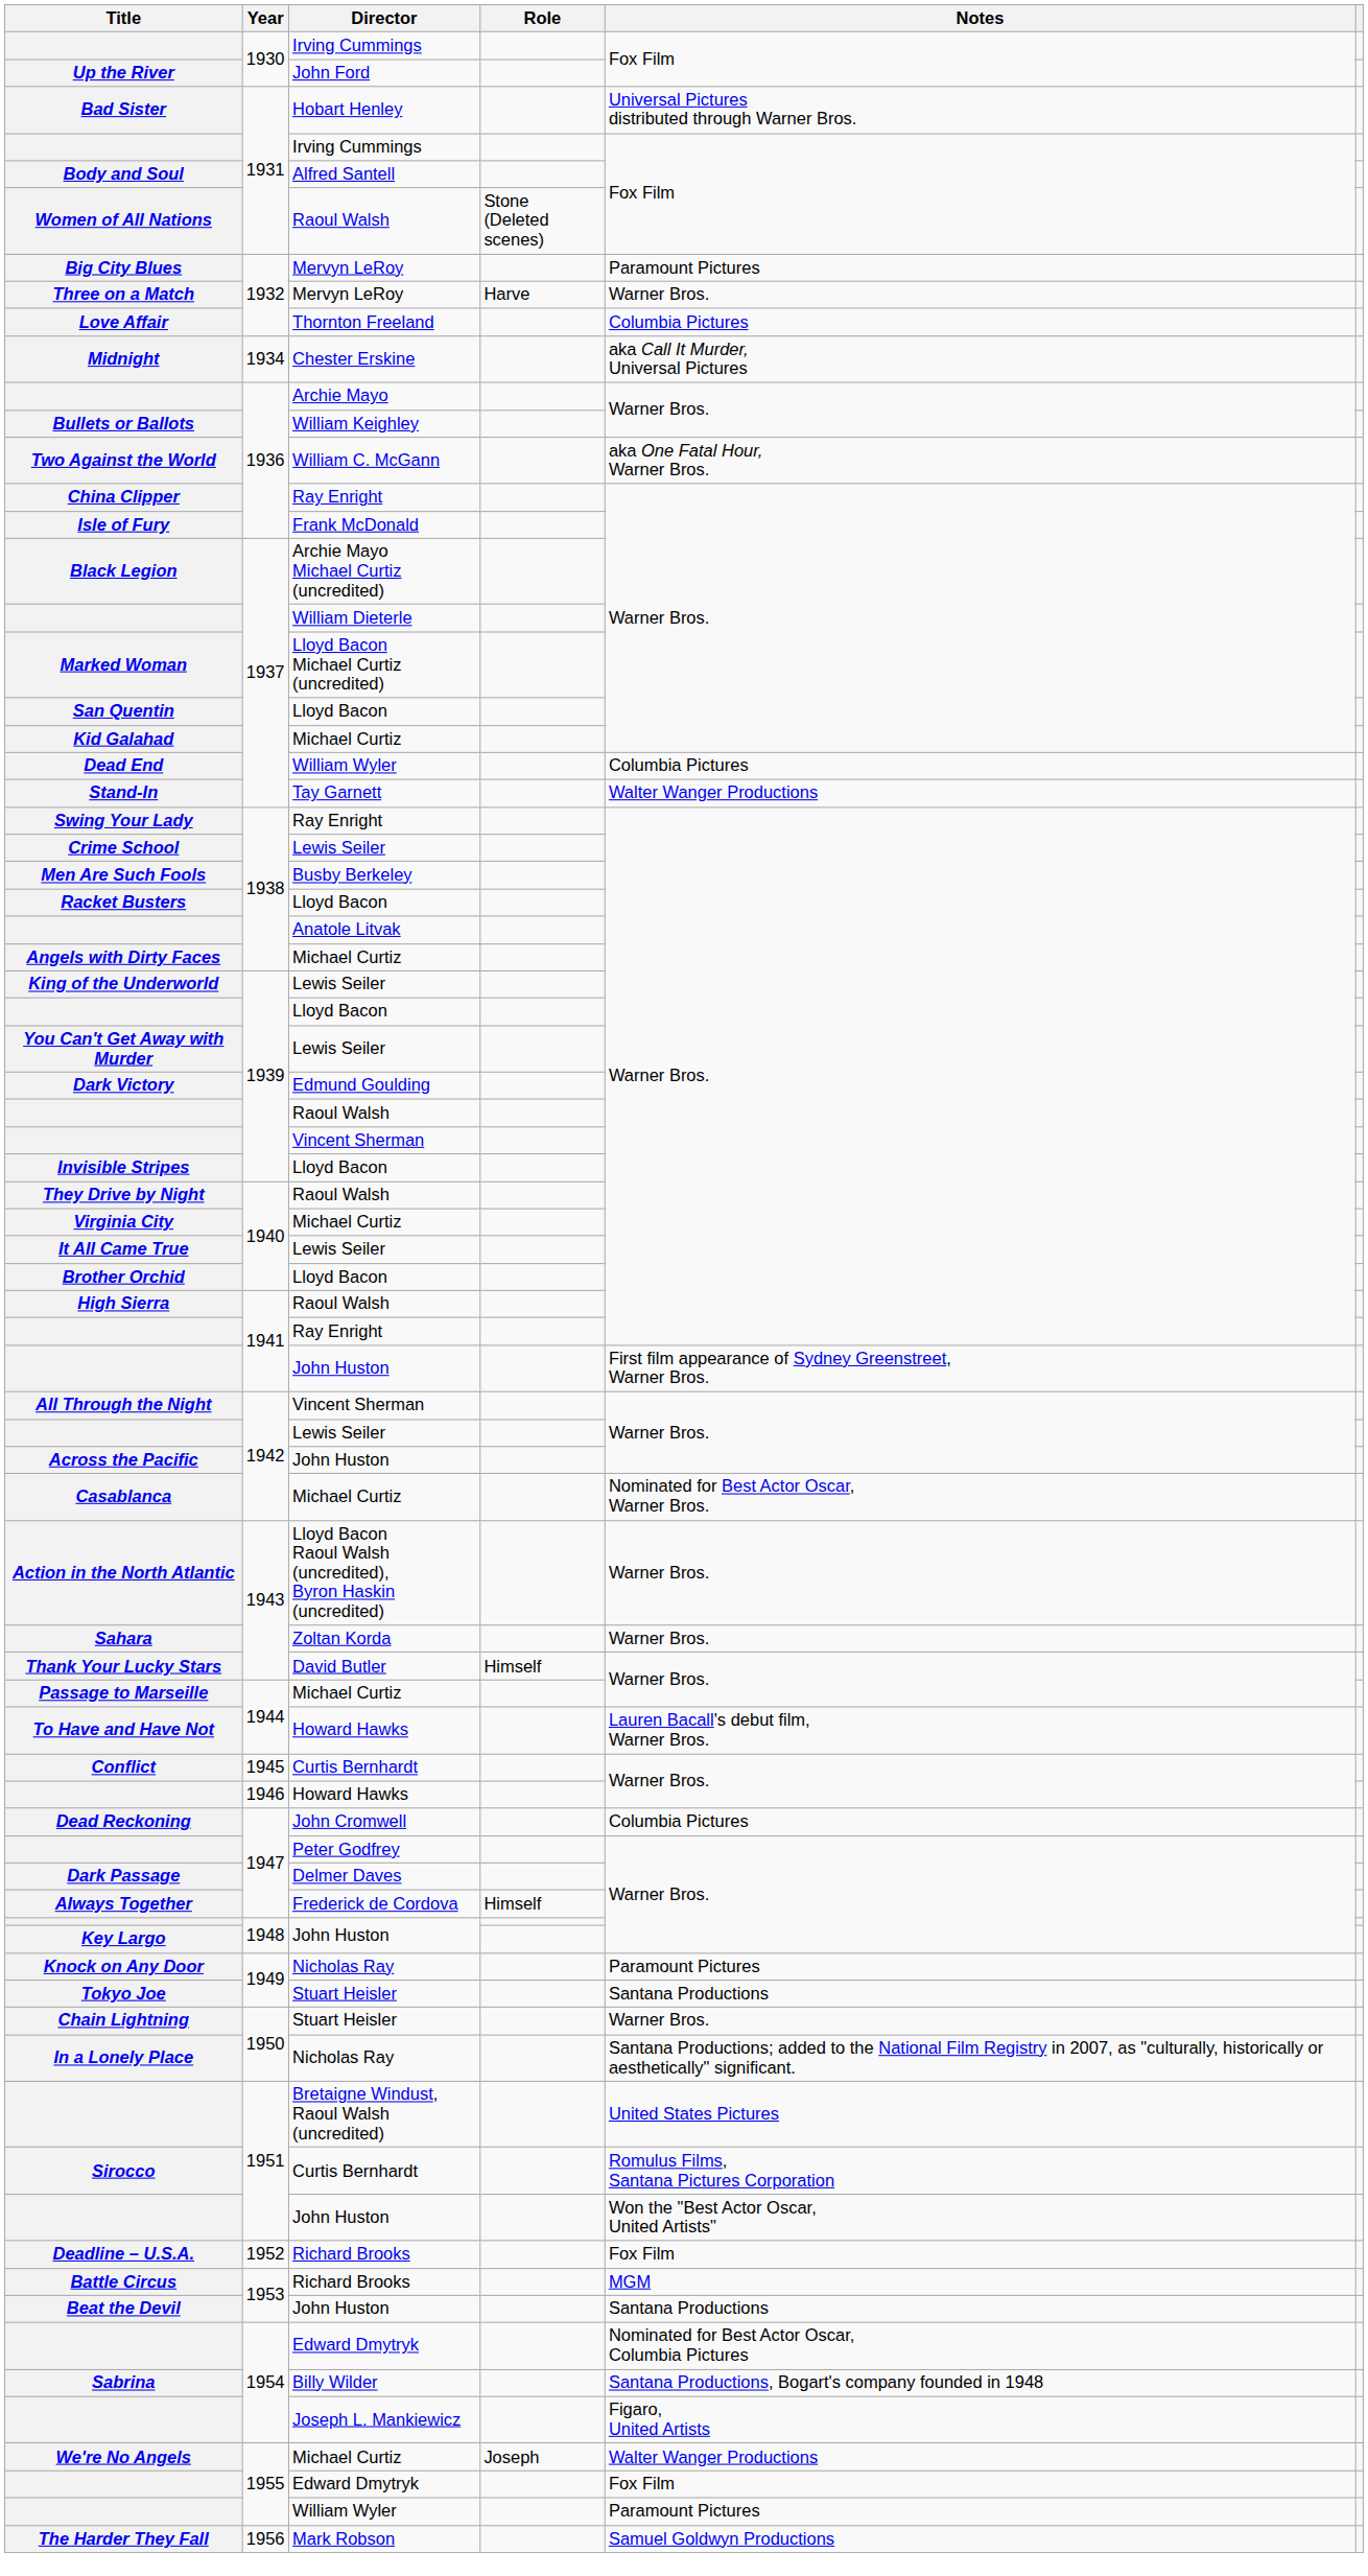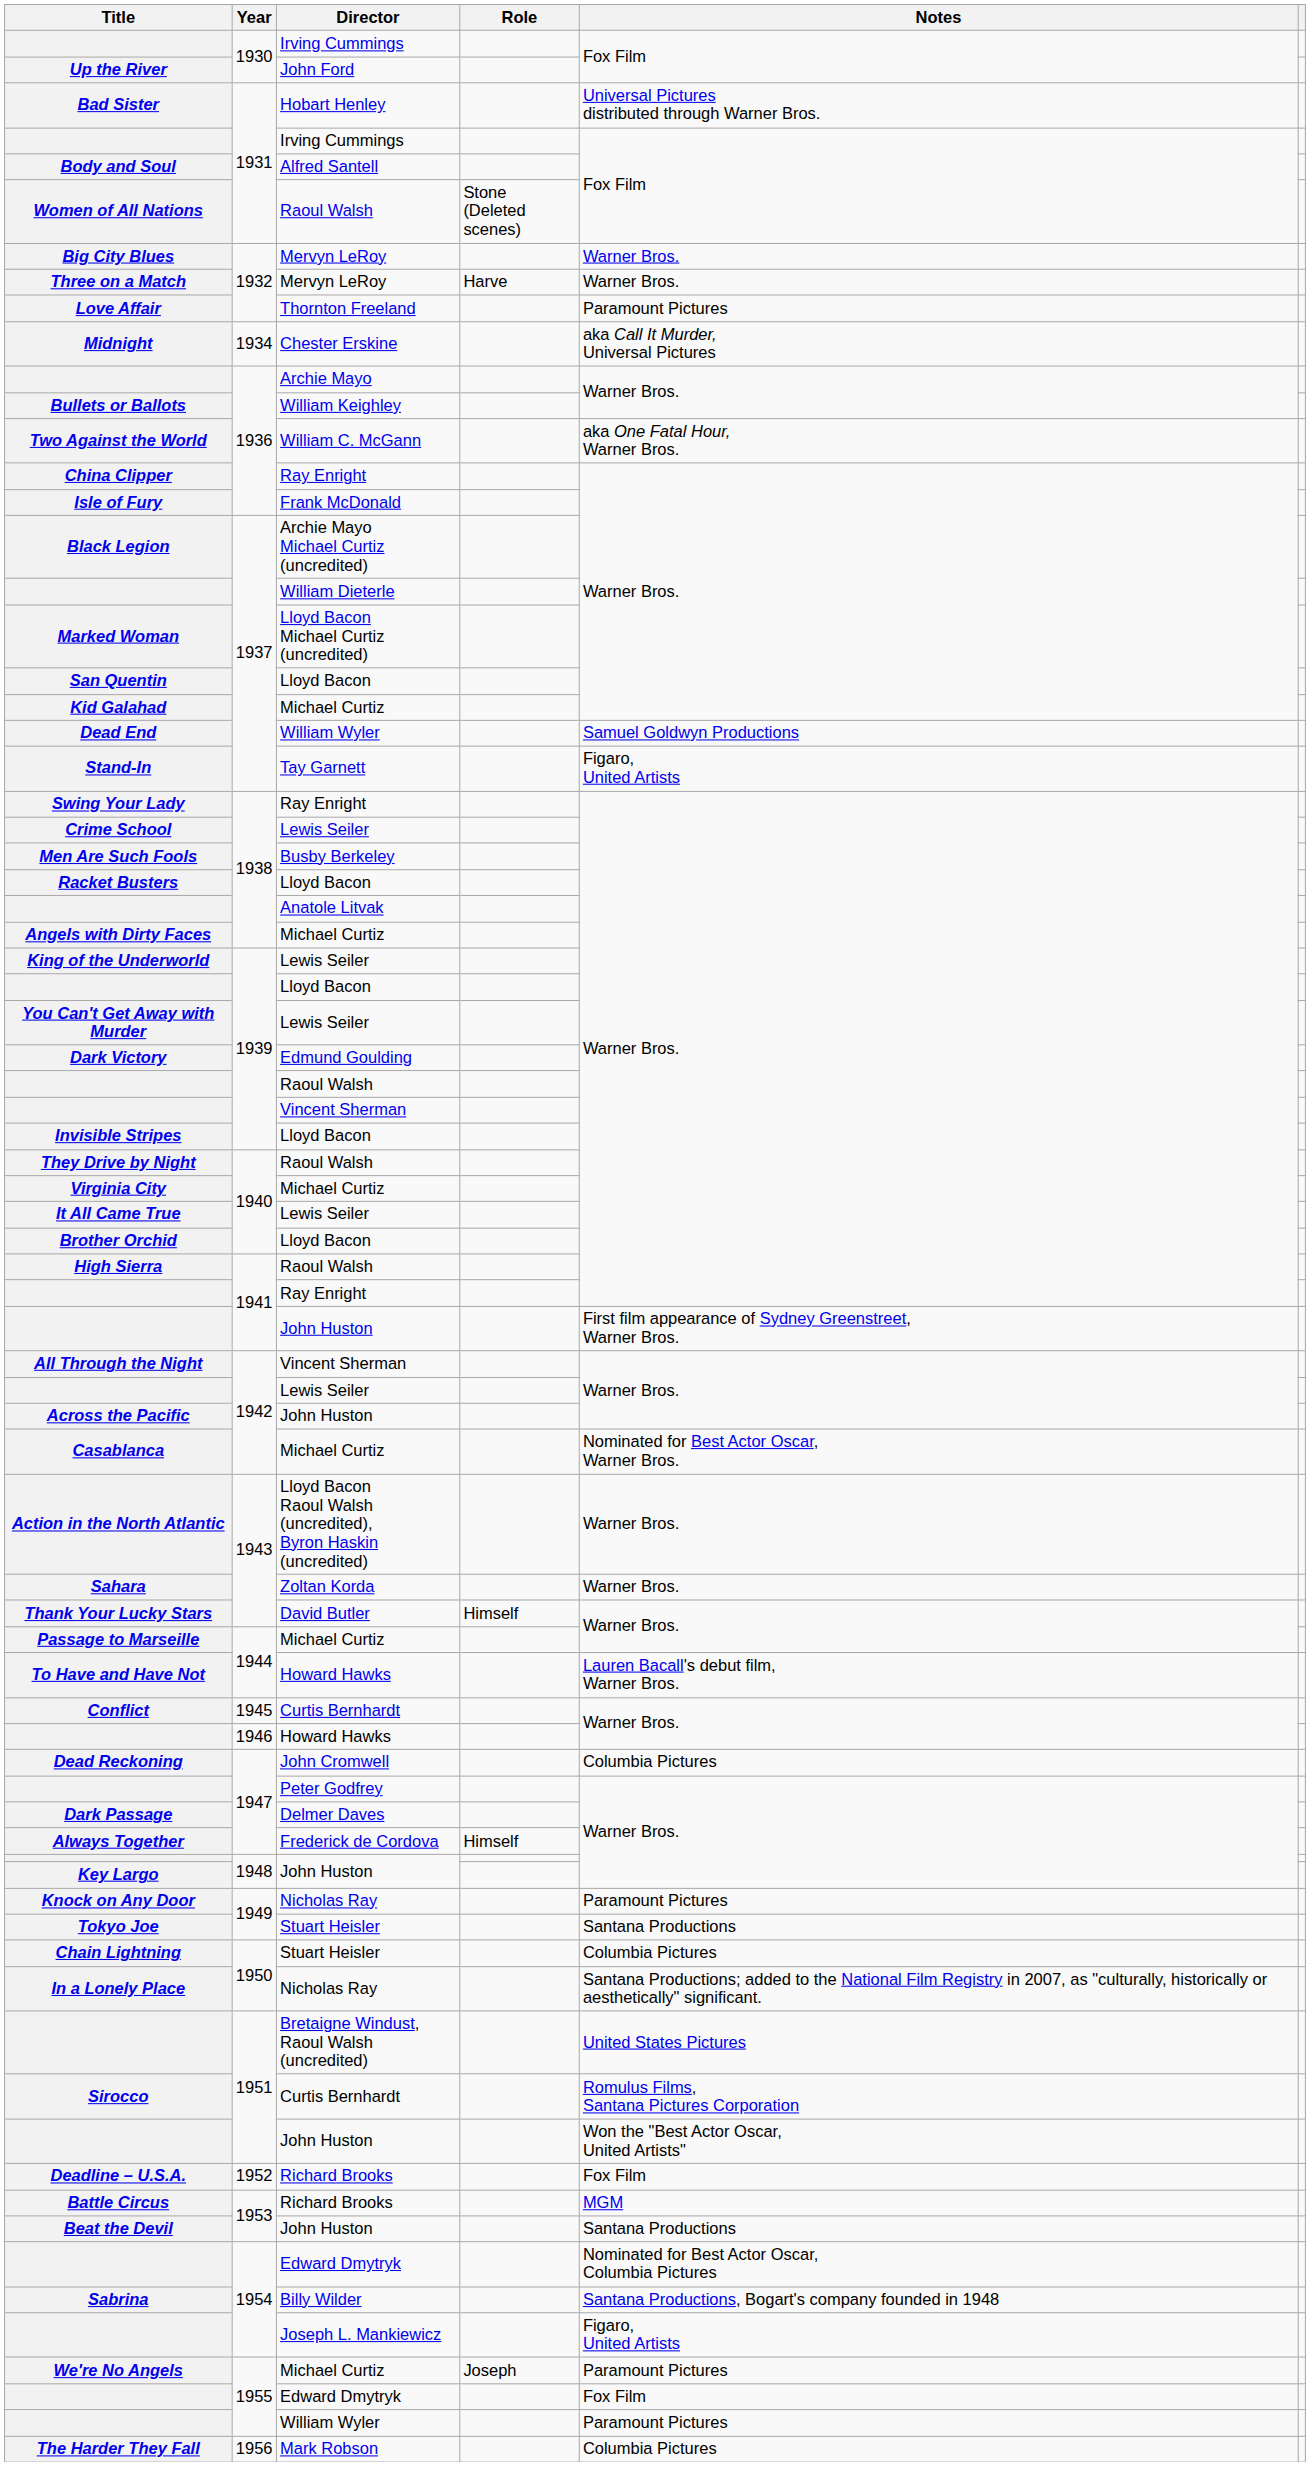Big City Blues | Notes: Paramount Pictures -> Warner Bros.
Love Affair | Notes: Columbia Pictures -> Paramount Pictures
Dead End | Notes: Columbia Pictures -> Samuel Goldwyn Productions
Stand-In | Notes: Walter Wanger Productions -> Figaro, United Artists
Chain Lightning | Notes: Warner Bros. -> Columbia Pictures
We're No Angels | Notes: Walter Wanger Productions -> Paramount Pictures
The Harder They Fall | Notes: Samuel Goldwyn Productions -> Columbia Pictures
